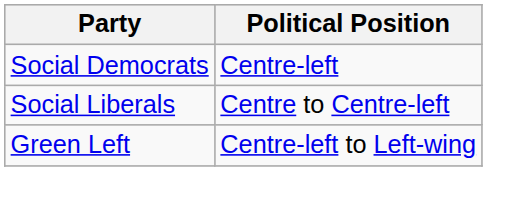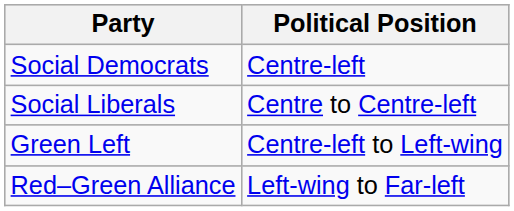+ row: Red–Green Alliance | Left-wing to Far-left
